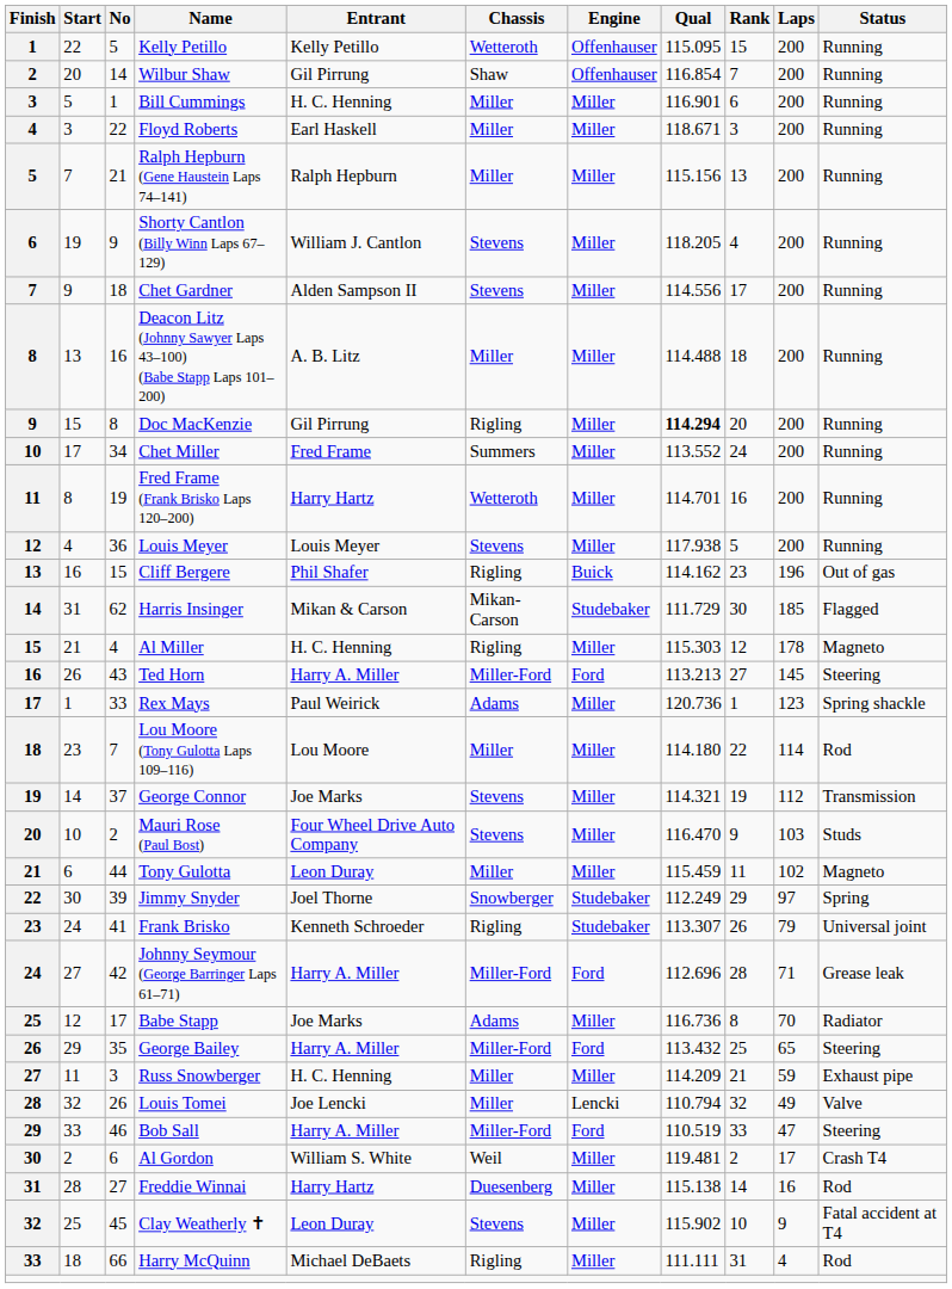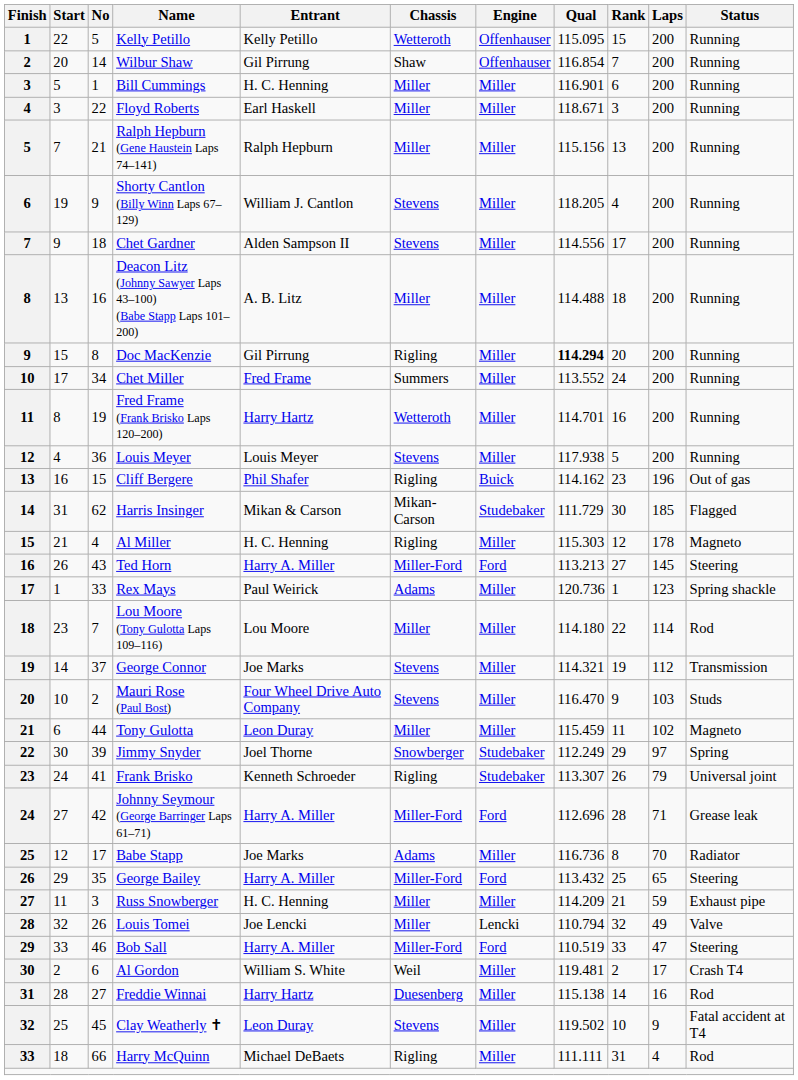Clay Weatherly ✝ | Qual: 115.902 -> 119.502
